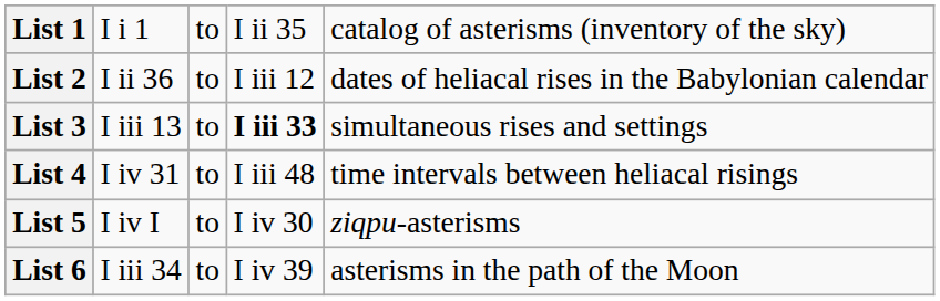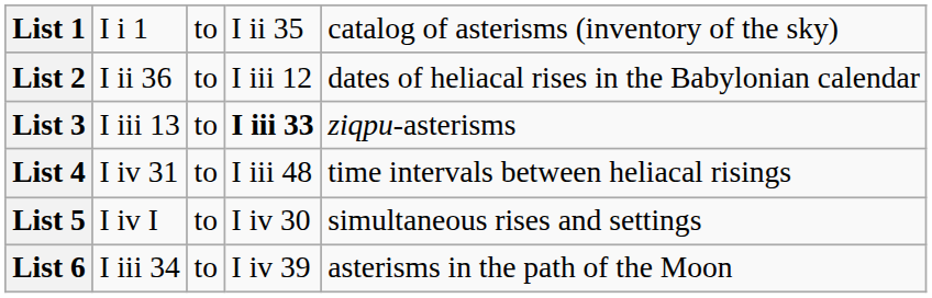List 3 | column 5: simultaneous rises and settings -> ziqpu-asterisms
List 5 | column 5: ziqpu-asterisms -> simultaneous rises and settings
